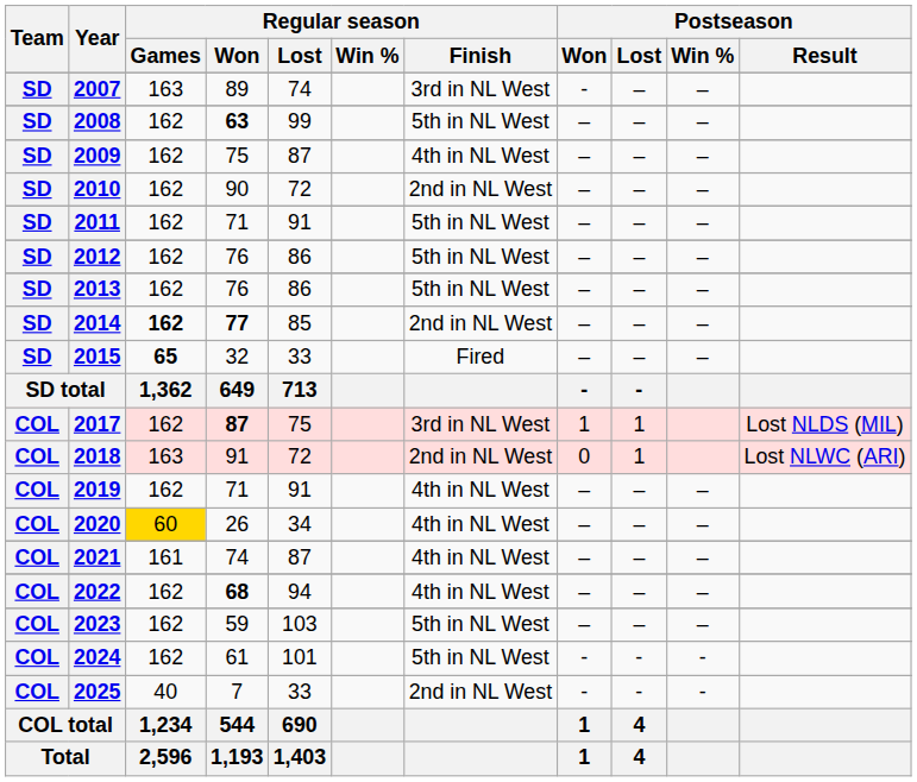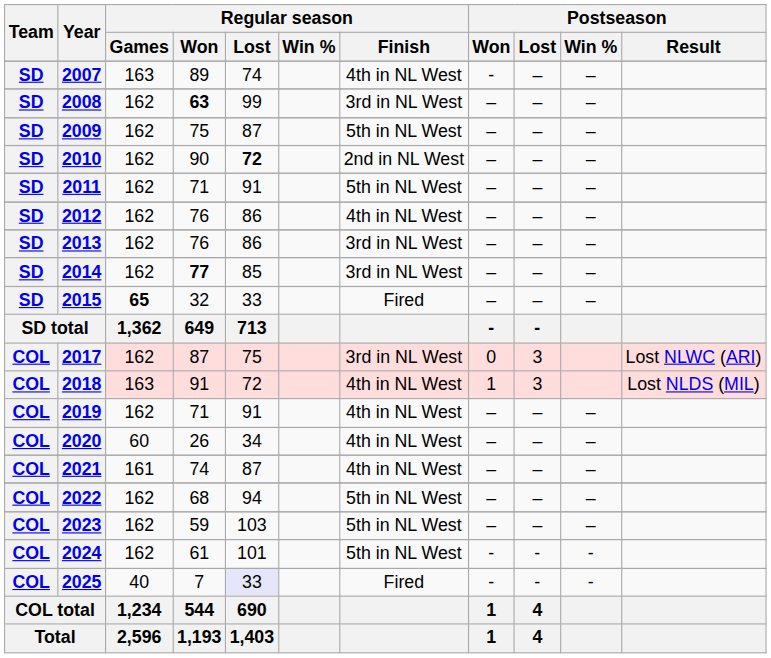2007 | Regular season / Finish: 3rd in NL West -> 4th in NL West
2008 | Regular season / Finish: 5th in NL West -> 3rd in NL West
2009 | Regular season / Finish: 4th in NL West -> 5th in NL West
2010 | Regular season / Lost: normal -> bold
2012 | Regular season / Finish: 5th in NL West -> 4th in NL West
2013 | Regular season / Finish: 5th in NL West -> 3rd in NL West
2014 | Regular season / Games: bold -> normal
2014 | Regular season / Finish: 2nd in NL West -> 3rd in NL West
2017 | Regular season / Won: bold -> normal
2017 | Postseason / Won: 1 -> 0
2017 | Postseason / Lost: 1 -> 3
2017 | Postseason / Result: Lost NLDS (MIL) -> Lost NLWC (ARI)
2018 | Regular season / Finish: 2nd in NL West -> 4th in NL West
2018 | Postseason / Won: 0 -> 1
2018 | Postseason / Lost: 1 -> 3
2018 | Postseason / Result: Lost NLWC (ARI) -> Lost NLDS (MIL)
2020 | Regular season / Games: gold background -> no background
2022 | Regular season / Won: bold -> normal
2022 | Regular season / Finish: 4th in NL West -> 5th in NL West
2025 | Regular season / Lost: no background -> lavender background
2025 | Regular season / Finish: 2nd in NL West -> Fired
